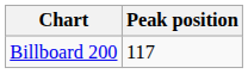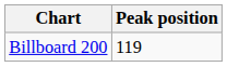Billboard 200 | Peak position: 117 -> 119
